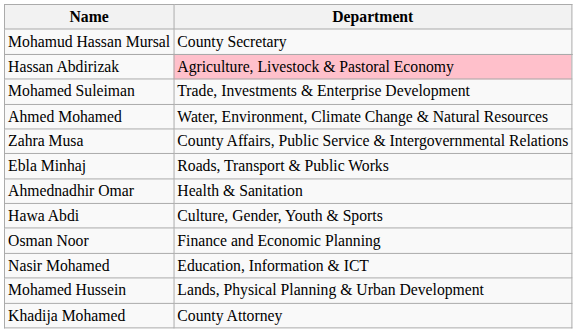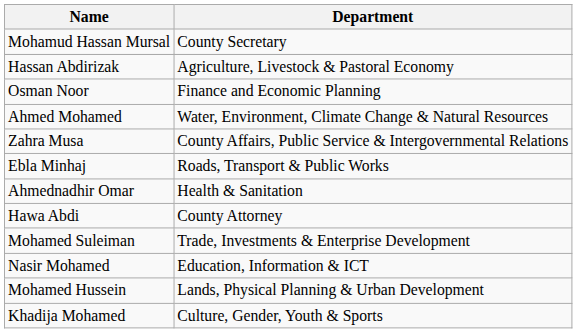Hassan Abdirizak | Department: pink background -> no background
rows swapped: Osman Noor <-> Mohamed Suleiman
Hawa Abdi | Department: Culture, Gender, Youth & Sports -> County Attorney
Khadija Mohamed | Department: County Attorney -> Culture, Gender, Youth & Sports
